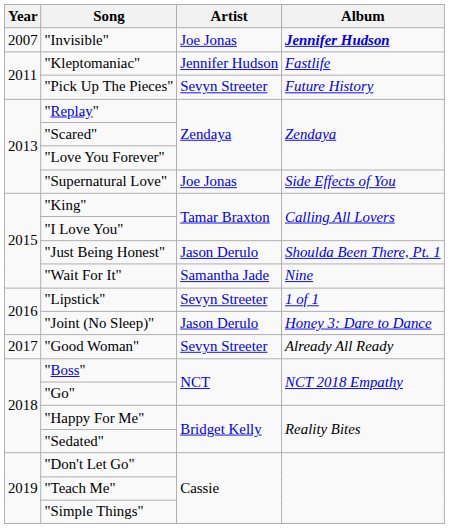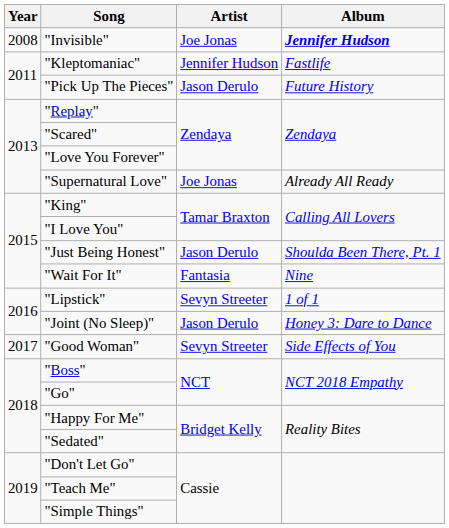"Invisible" | Year: 2007 -> 2008
"Pick Up The Pieces" | Artist: Sevyn Streeter -> Jason Derulo
"Supernatural Love" | Album: Side Effects of You -> Already All Ready
"Wait For It" | Artist: Samantha Jade -> Fantasia
"Good Woman" | Album: Already All Ready -> Side Effects of You
